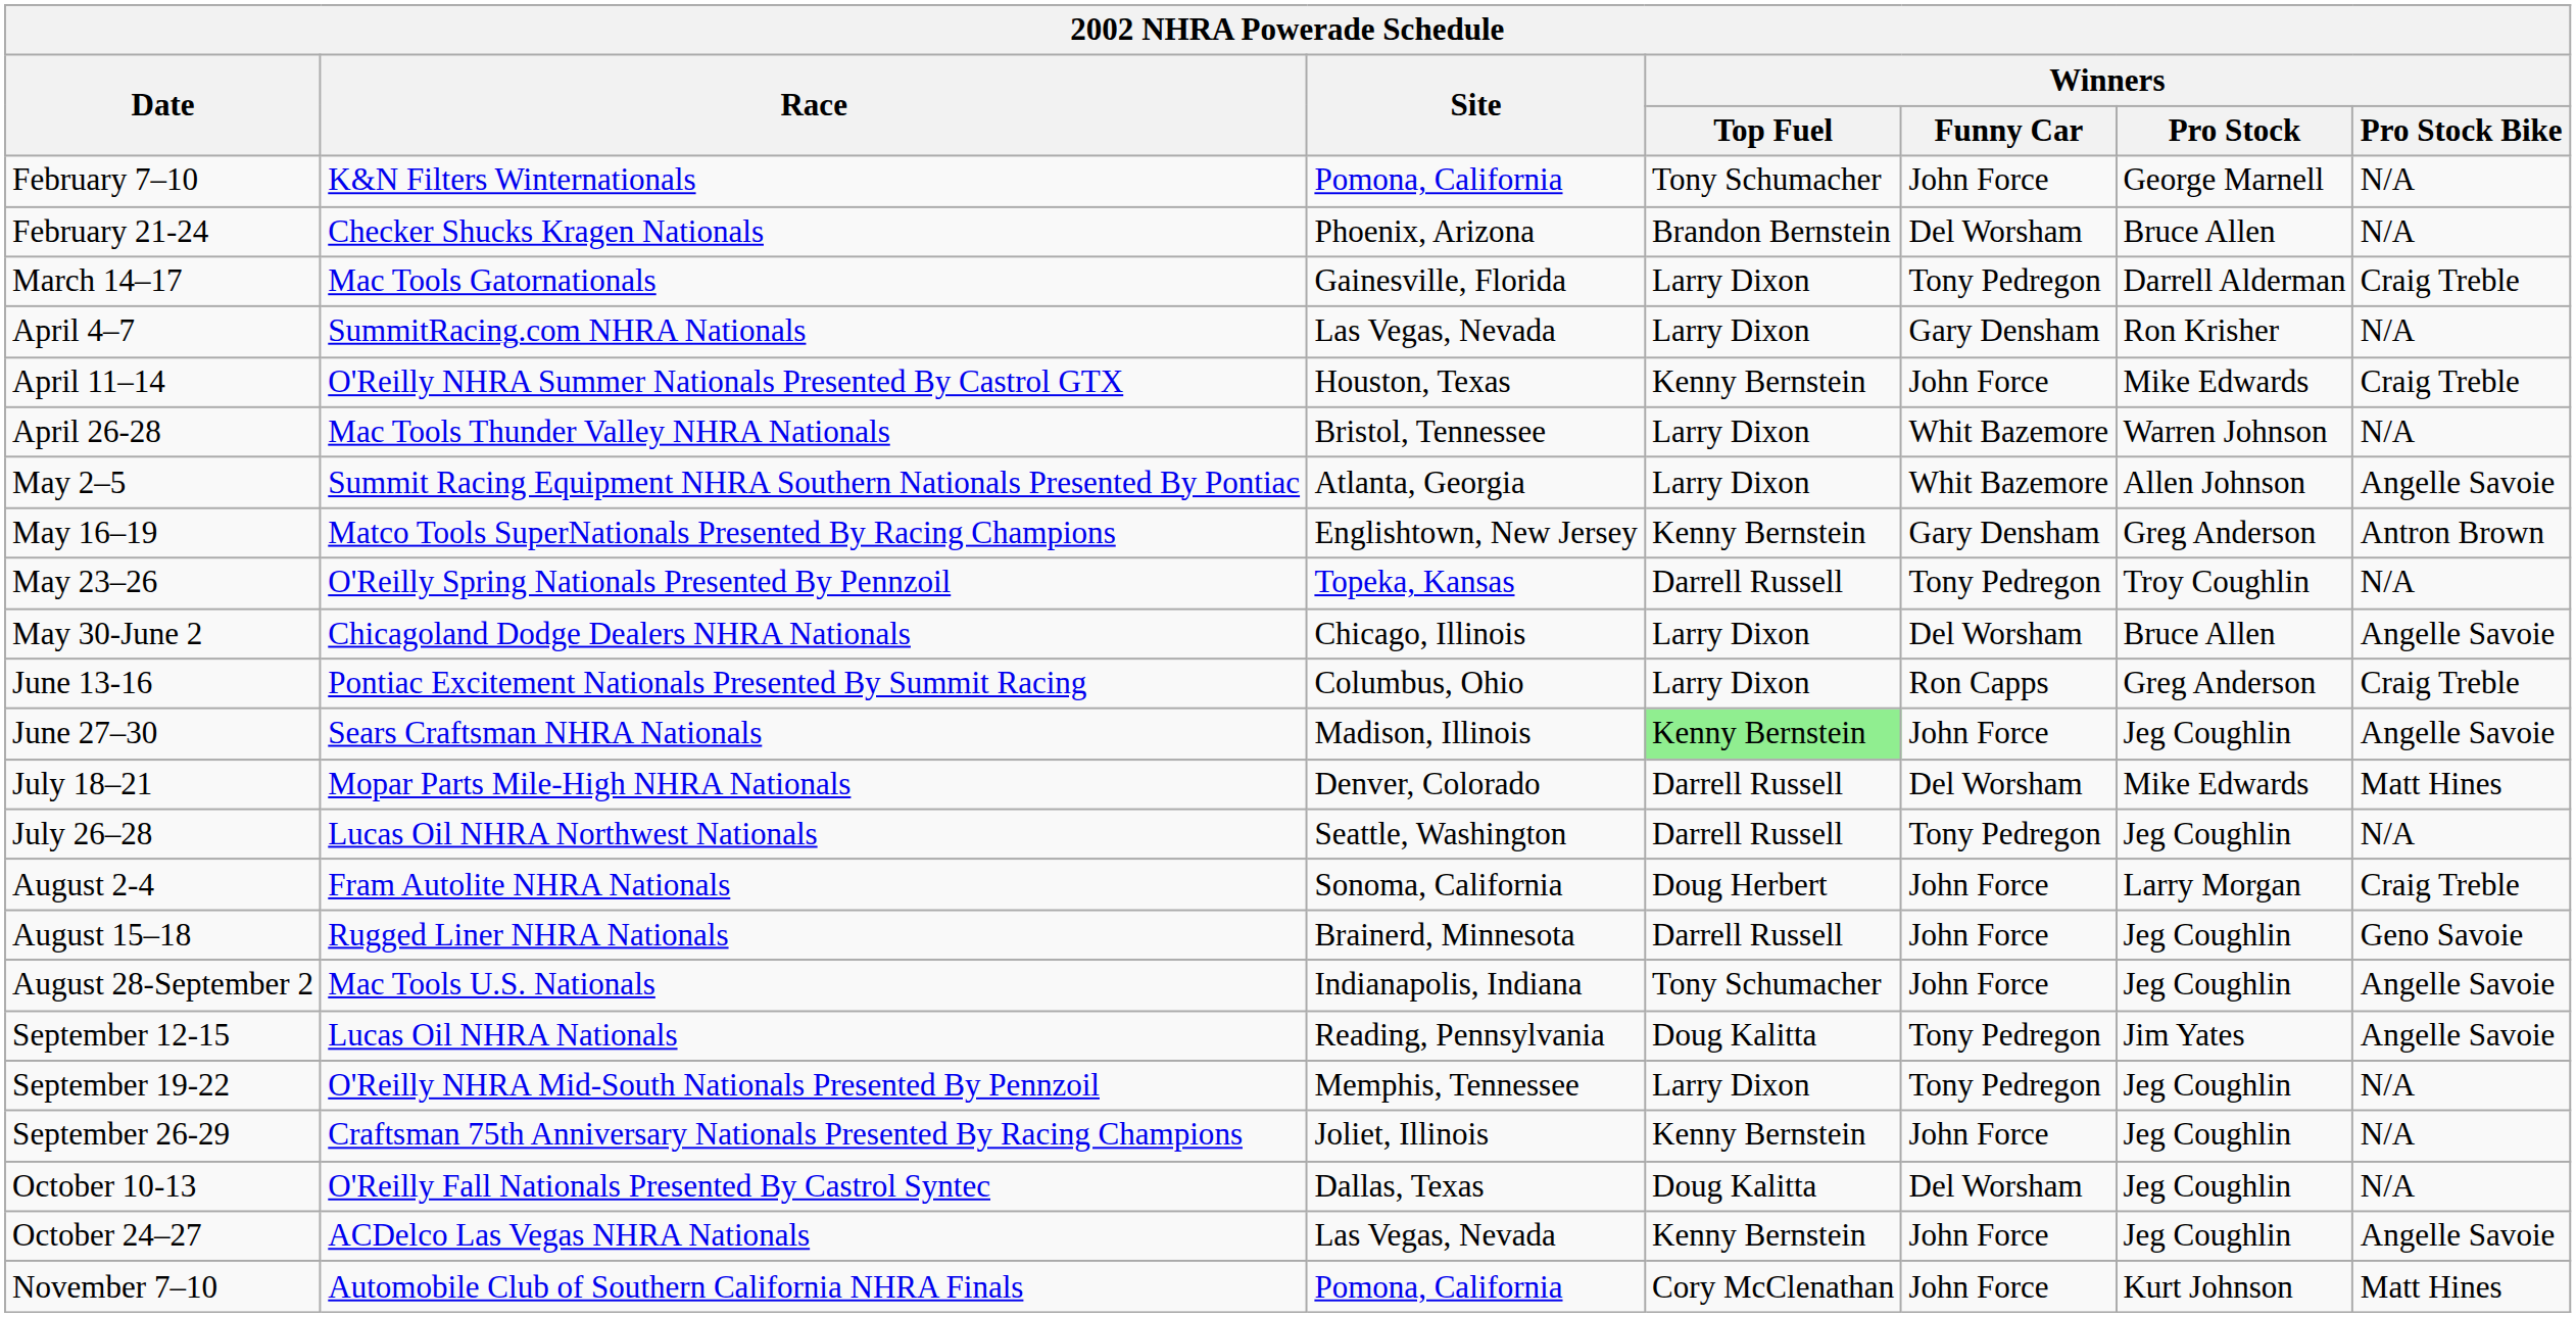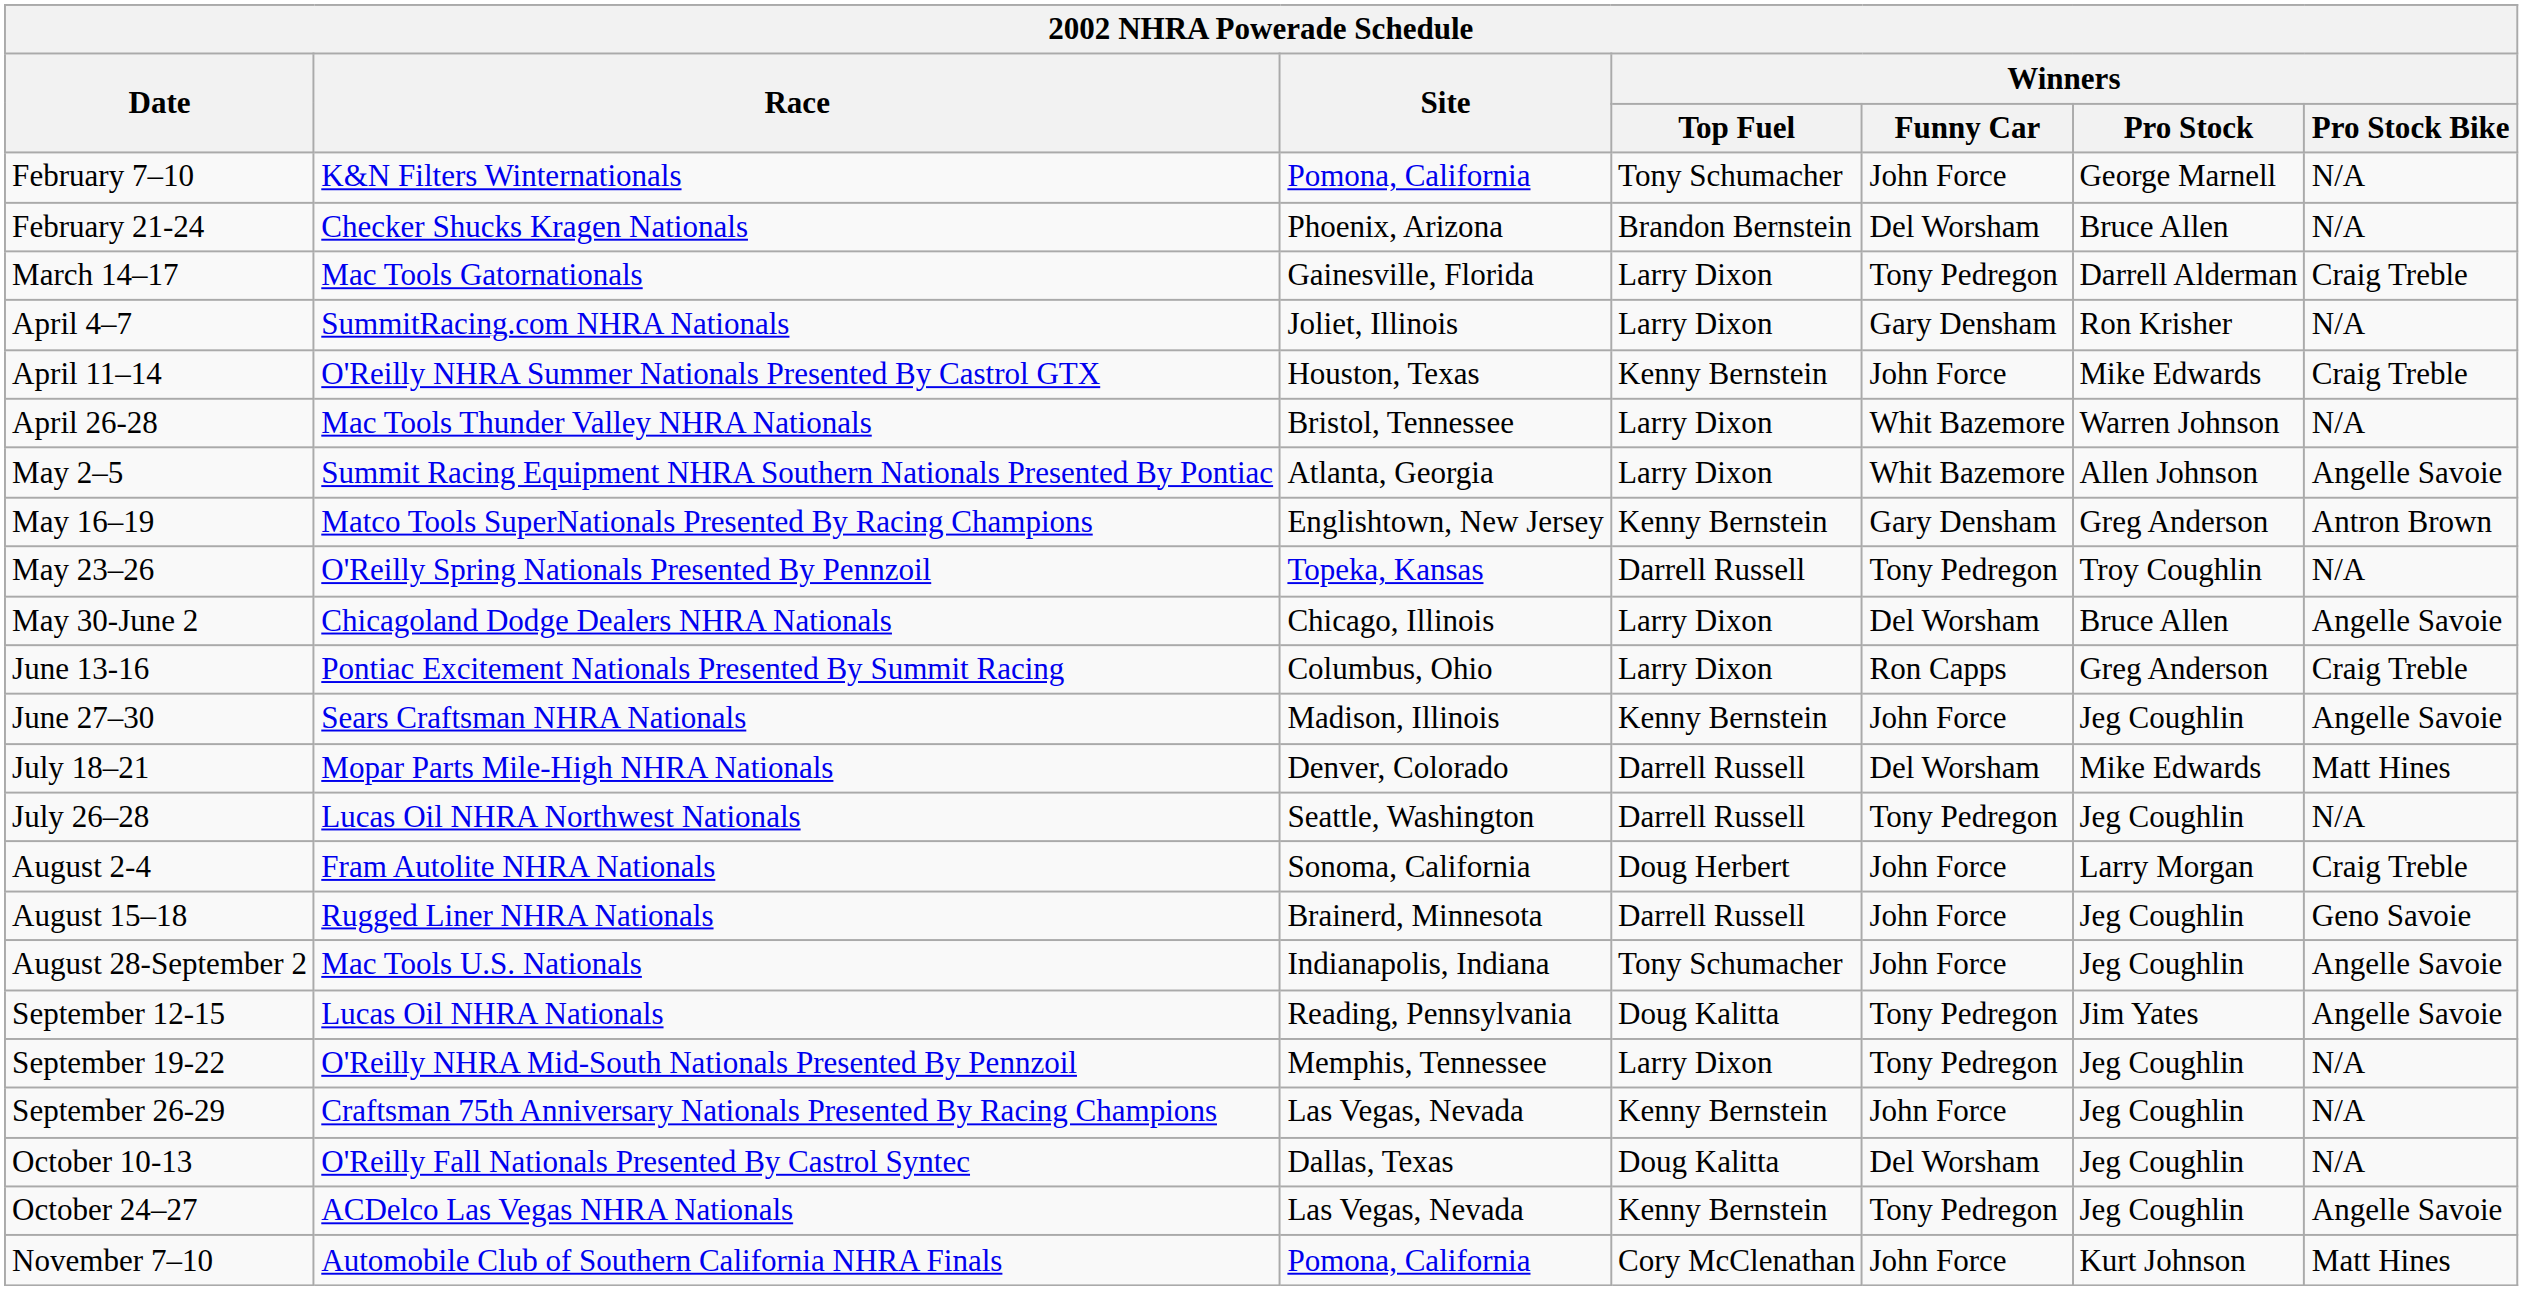April 4–7 | Site: Las Vegas, Nevada -> Joliet, Illinois
June 27–30 | Winners / Top Fuel: lightgreen background -> no background
September 26-29 | Site: Joliet, Illinois -> Las Vegas, Nevada
October 24–27 | Winners / Funny Car: John Force -> Tony Pedregon
